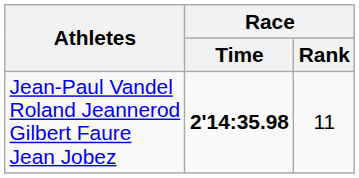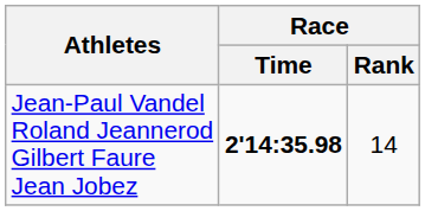Jean-Paul Vandel Roland Jeannerod Gilbert Faure Jean Jobez | Race / Rank: 11 -> 14
